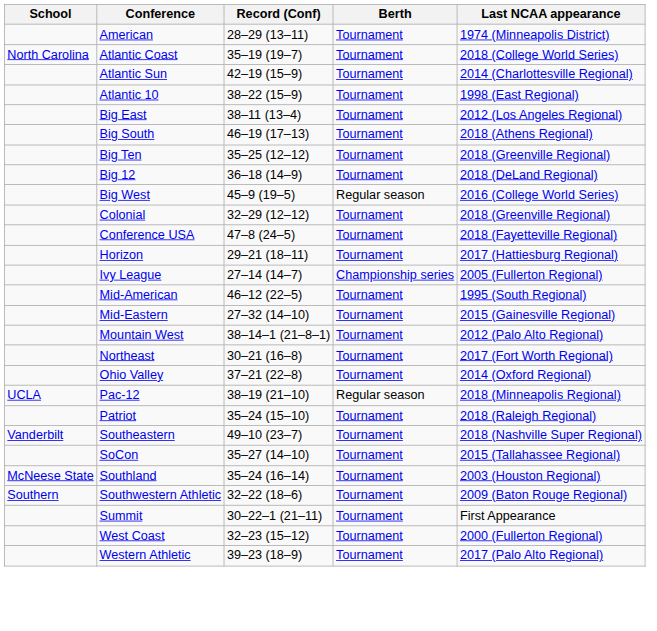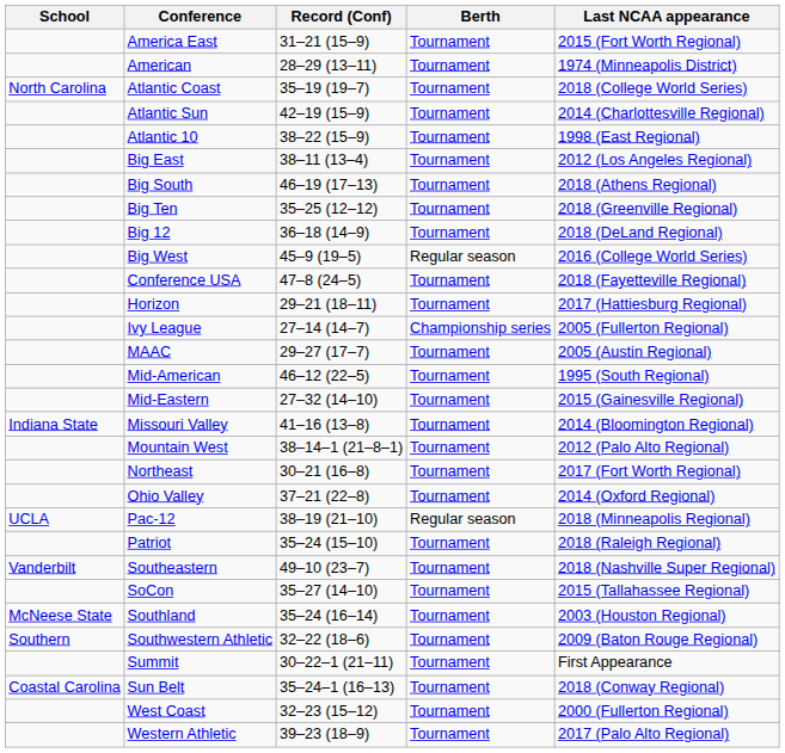+ row: America East | 31–21 (15–9) | Tournament | 2015 (Fort Worth Regional)
- row: Colonial | 32–29 (12–12) | Tournament | 2018 (Greenville Regional)
+ row: MAAC | 29–27 (17–7) | Tournament | 2005 (Austin Regional)
+ row: Indiana State | Missouri Valley | 41–16 (13–8) | Tournament | 2014 (Bloomington Regional)
+ row: Coastal Carolina | Sun Belt | 35–24–1 (16–13) | Tournament | 2018 (Conway Regional)
